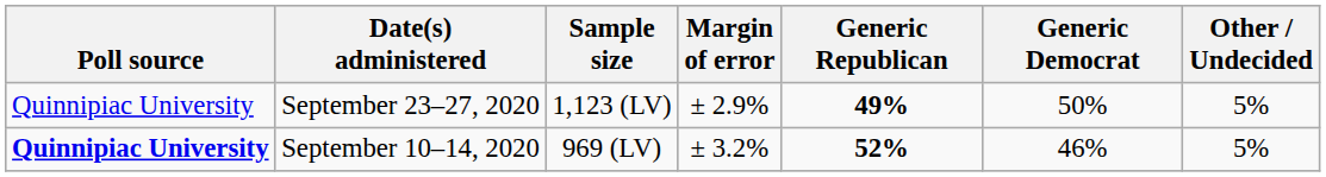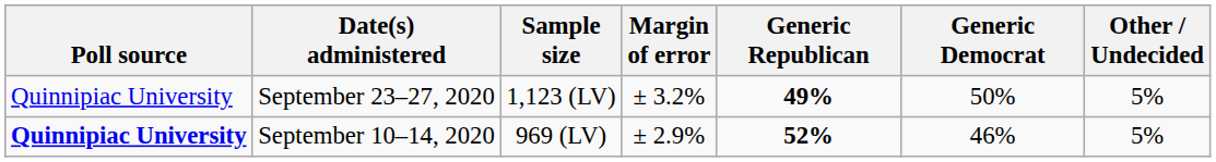September 23–27, 2020 | Margin of error: ± 2.9% -> ± 3.2%
September 10–14, 2020 | Margin of error: ± 3.2% -> ± 2.9%
